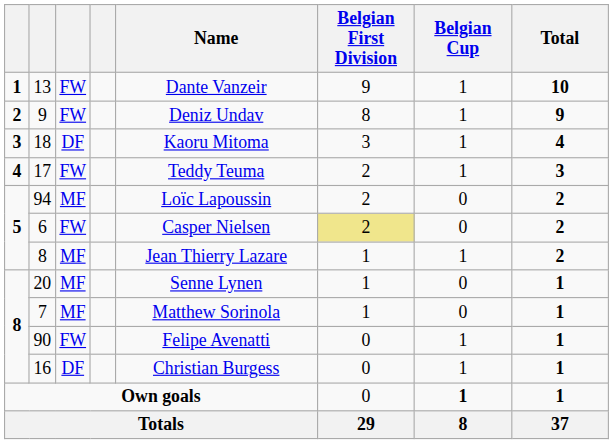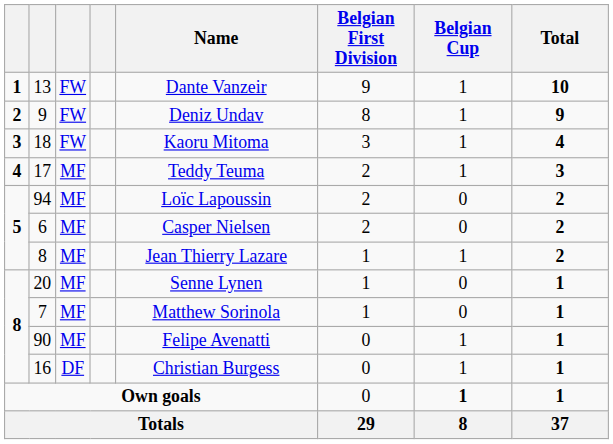18 | column 3: DF -> FW
17 | column 3: FW -> MF
6 | column 3: FW -> MF
6 | Belgian First Division: khaki background -> no background
90 | column 3: FW -> MF
